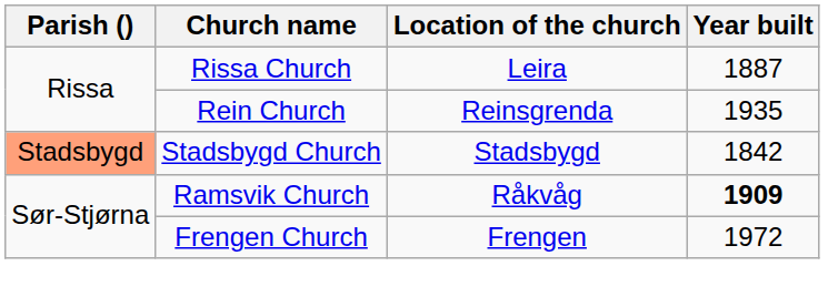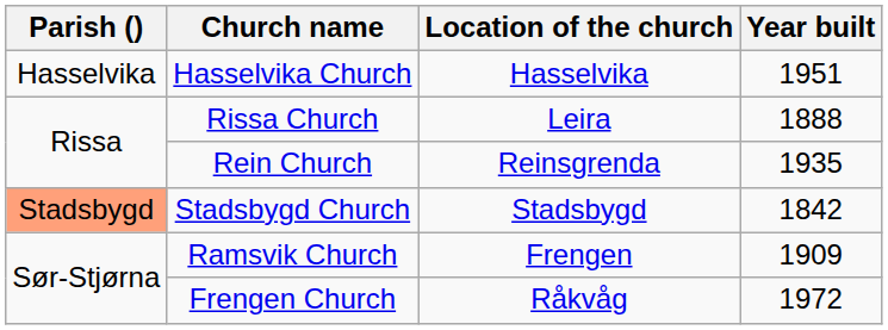+ row: Hasselvika | Hasselvika Church | Hasselvika | 1951
Rissa Church | Year built: 1887 -> 1888
Ramsvik Church | Location of the church: Råkvåg -> Frengen
Ramsvik Church | Year built: bold -> normal
Frengen Church | Location of the church: Frengen -> Råkvåg
